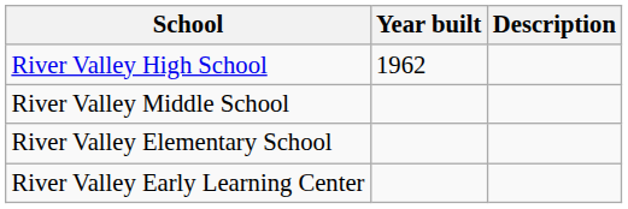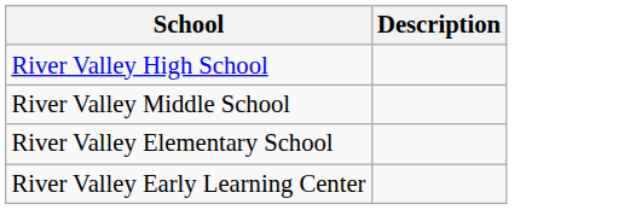- column: Year built | 1962
